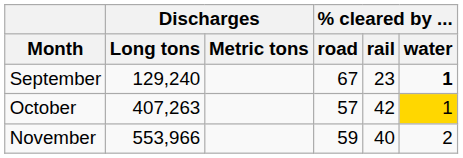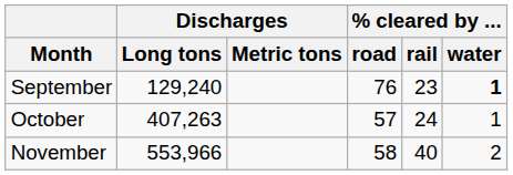September | % cleared by ... / road: 67 -> 76
October | % cleared by ... / rail: 42 -> 24
October | % cleared by ... / water: gold background -> no background
November | % cleared by ... / road: 59 -> 58
